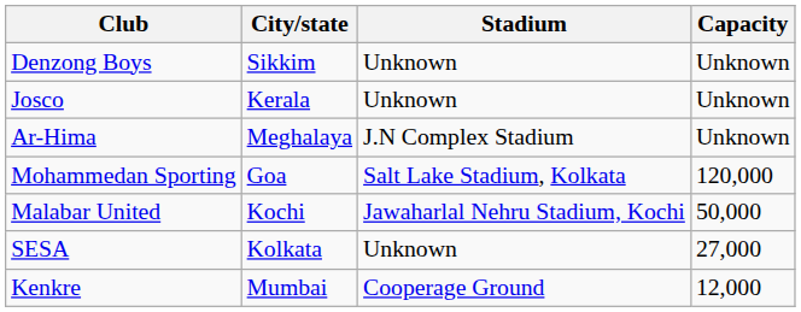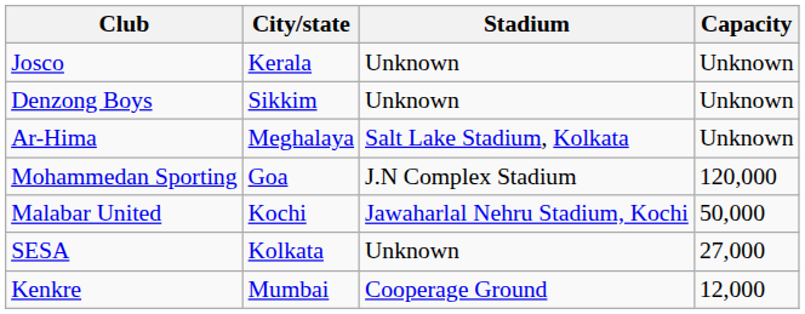rows swapped: Denzong Boys <-> Josco
Ar-Hima | Stadium: J.N Complex Stadium -> Salt Lake Stadium, Kolkata
Mohammedan Sporting | Stadium: Salt Lake Stadium, Kolkata -> J.N Complex Stadium
